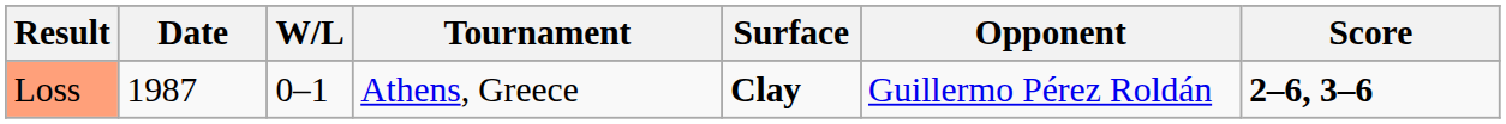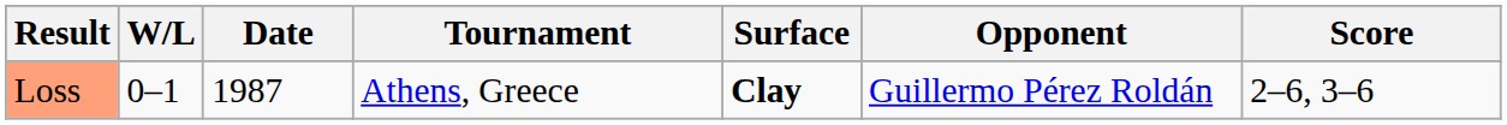columns swapped: W/L <-> Date
Loss | Score: bold -> normal
